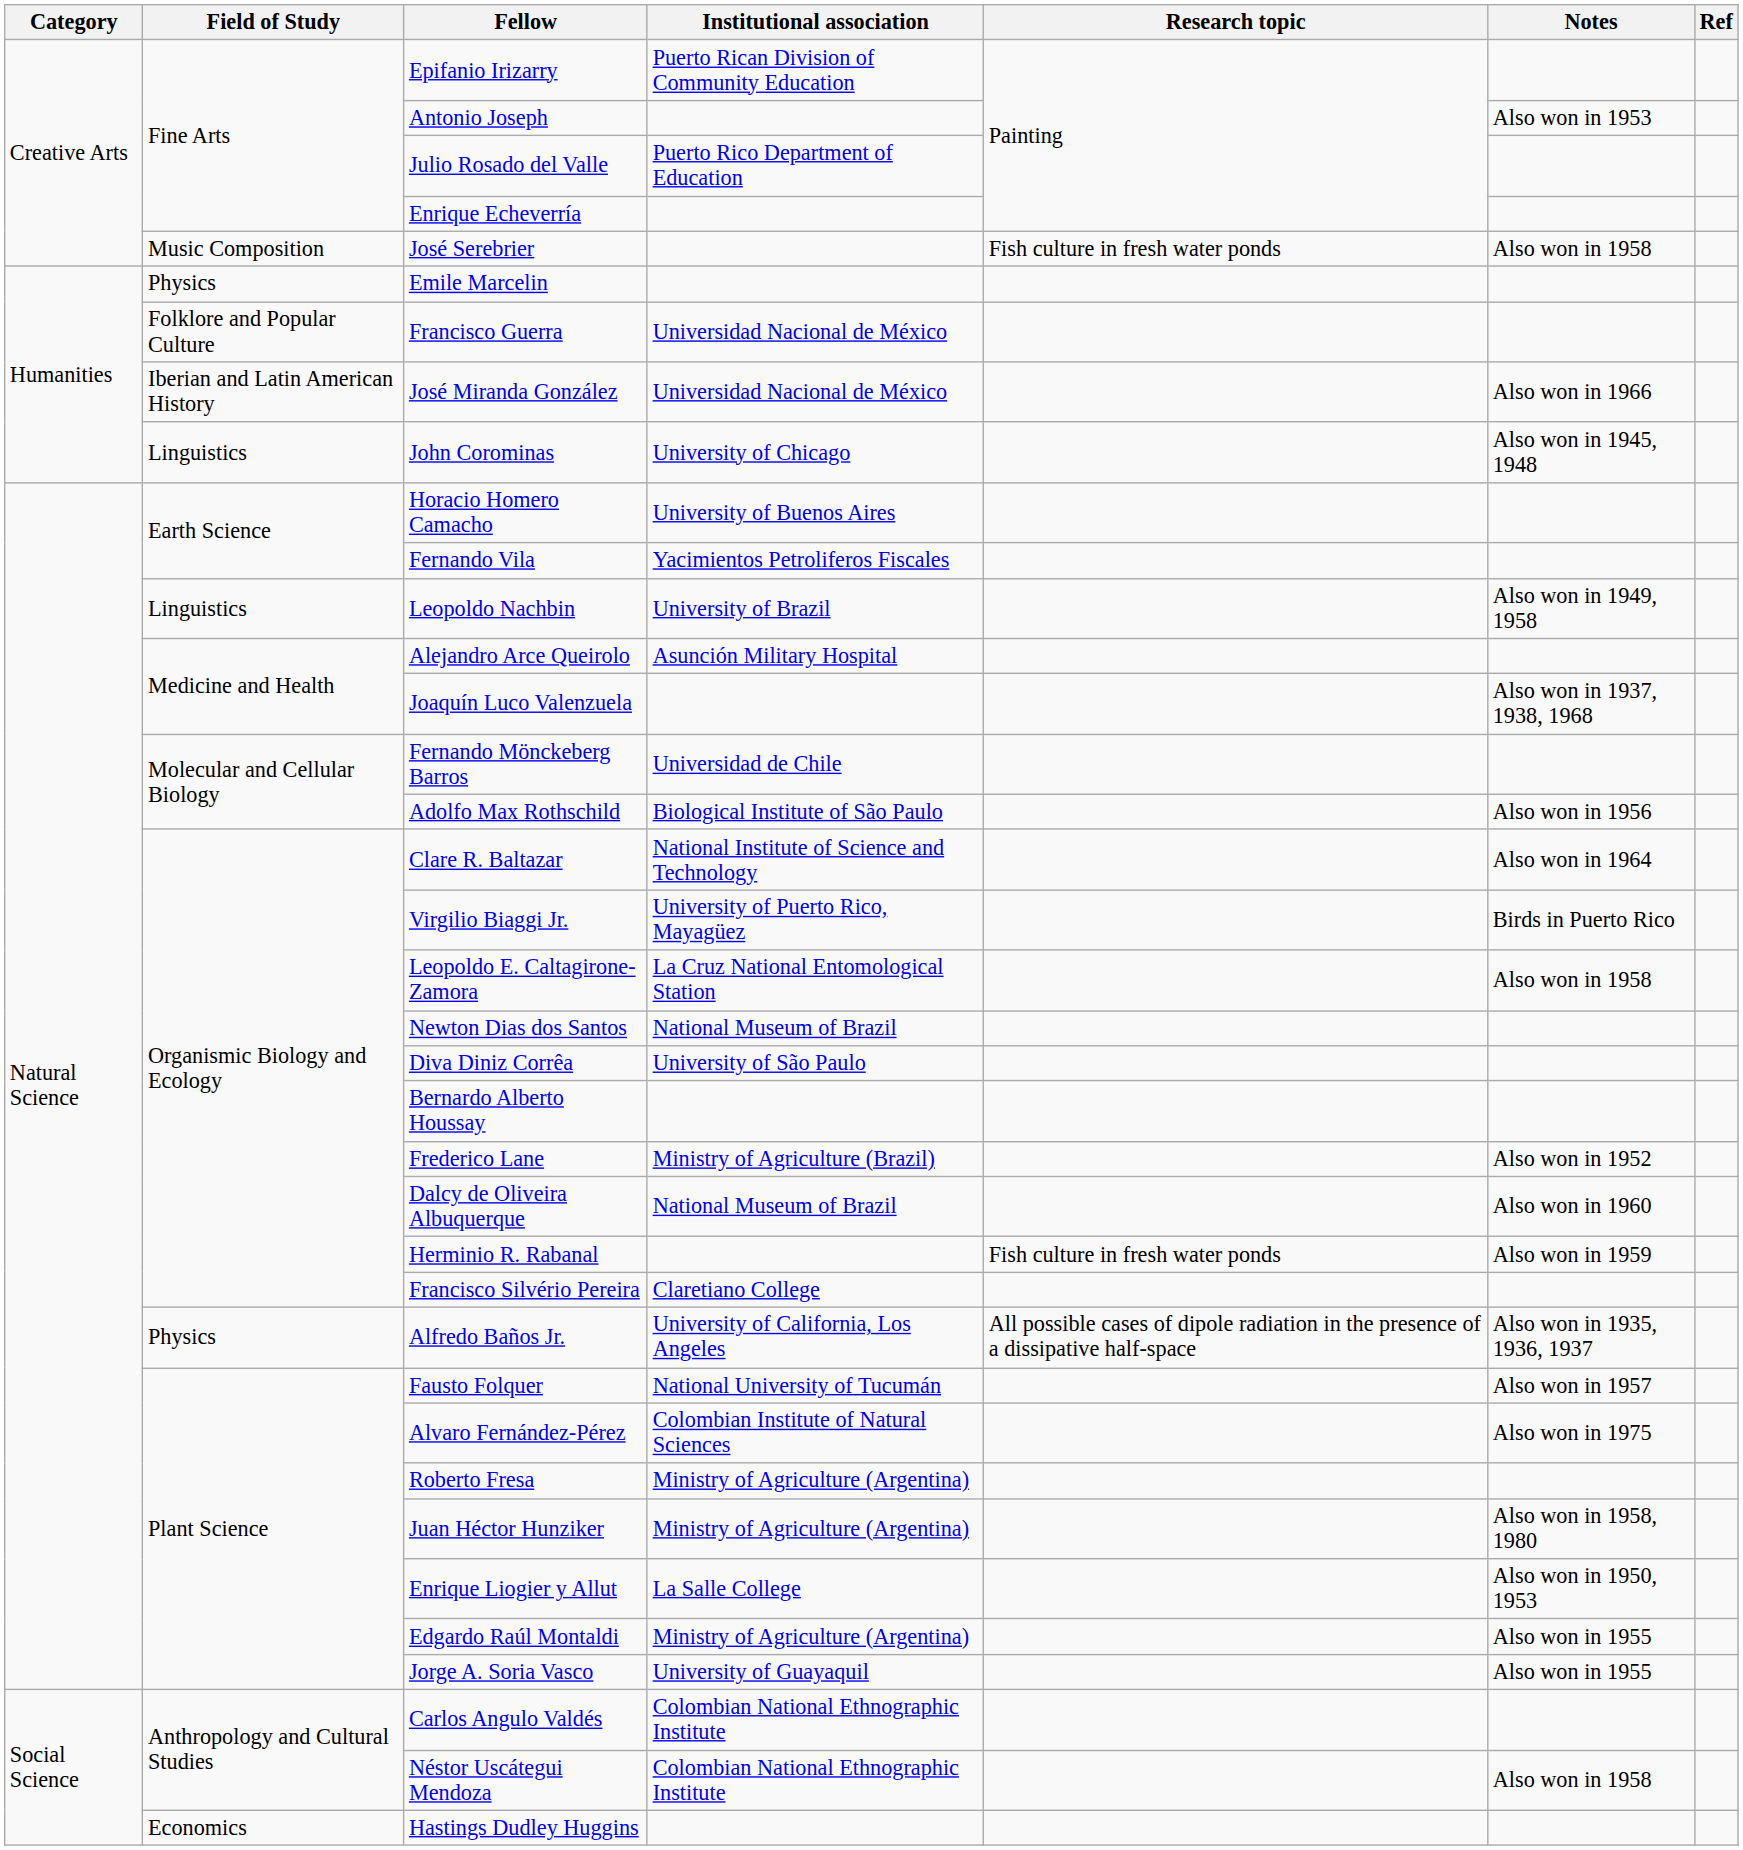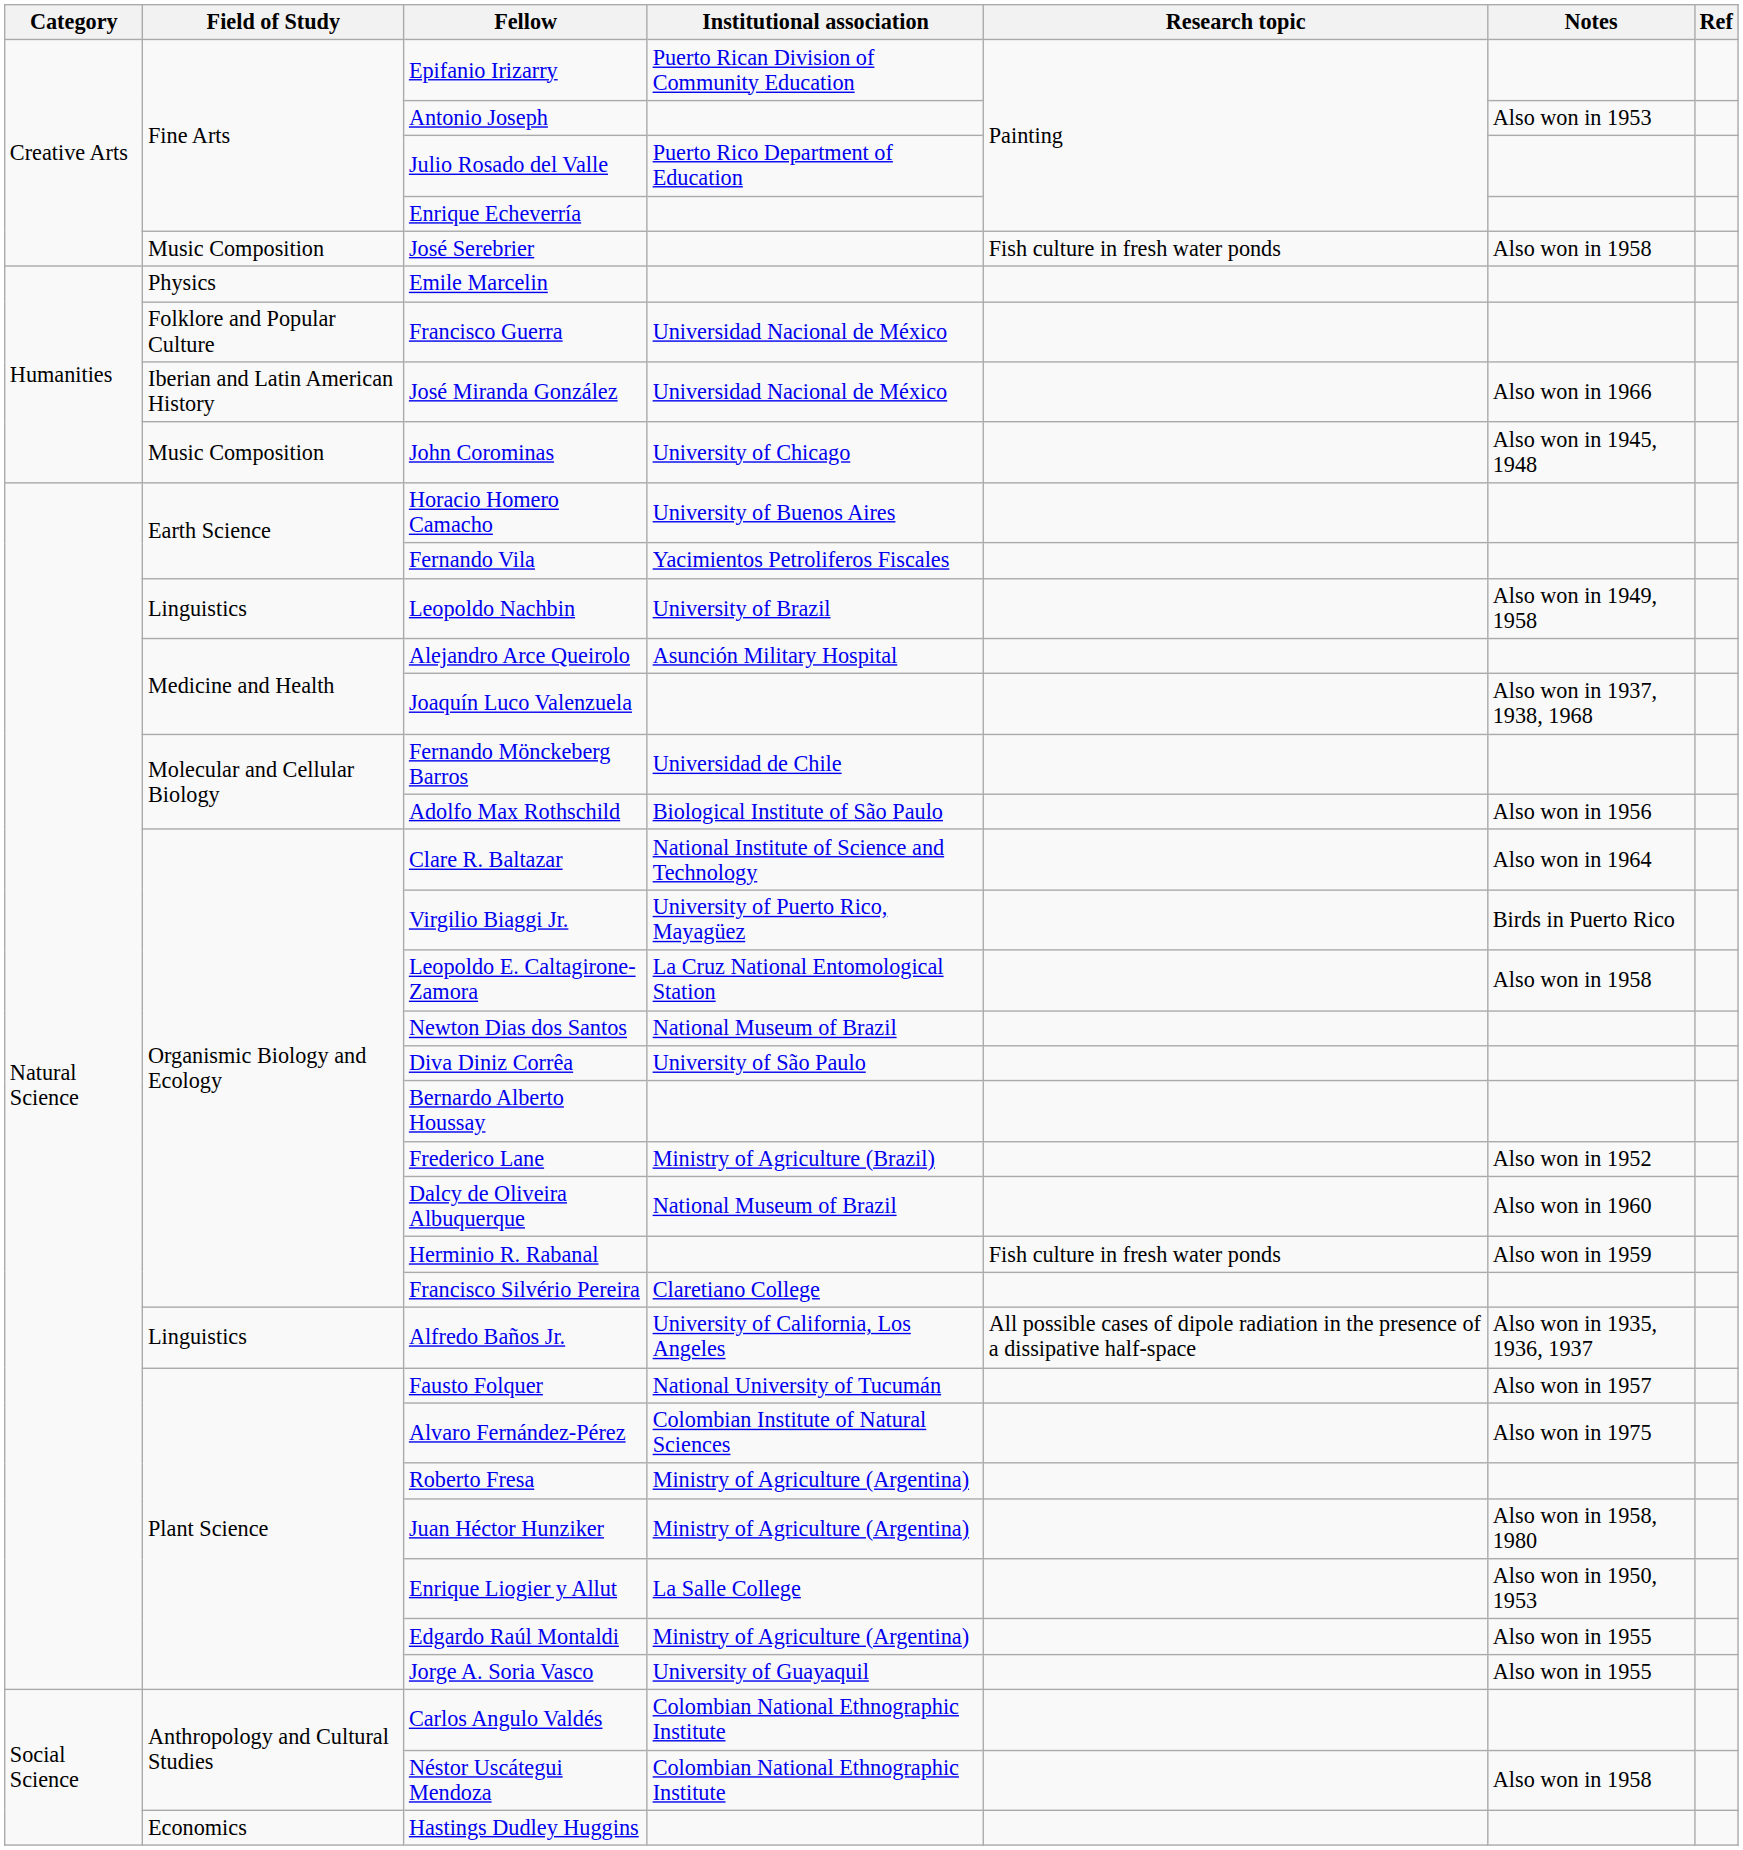John Corominas | Field of Study: Linguistics -> Music Composition
Alfredo Baños Jr. | Field of Study: Physics -> Linguistics
